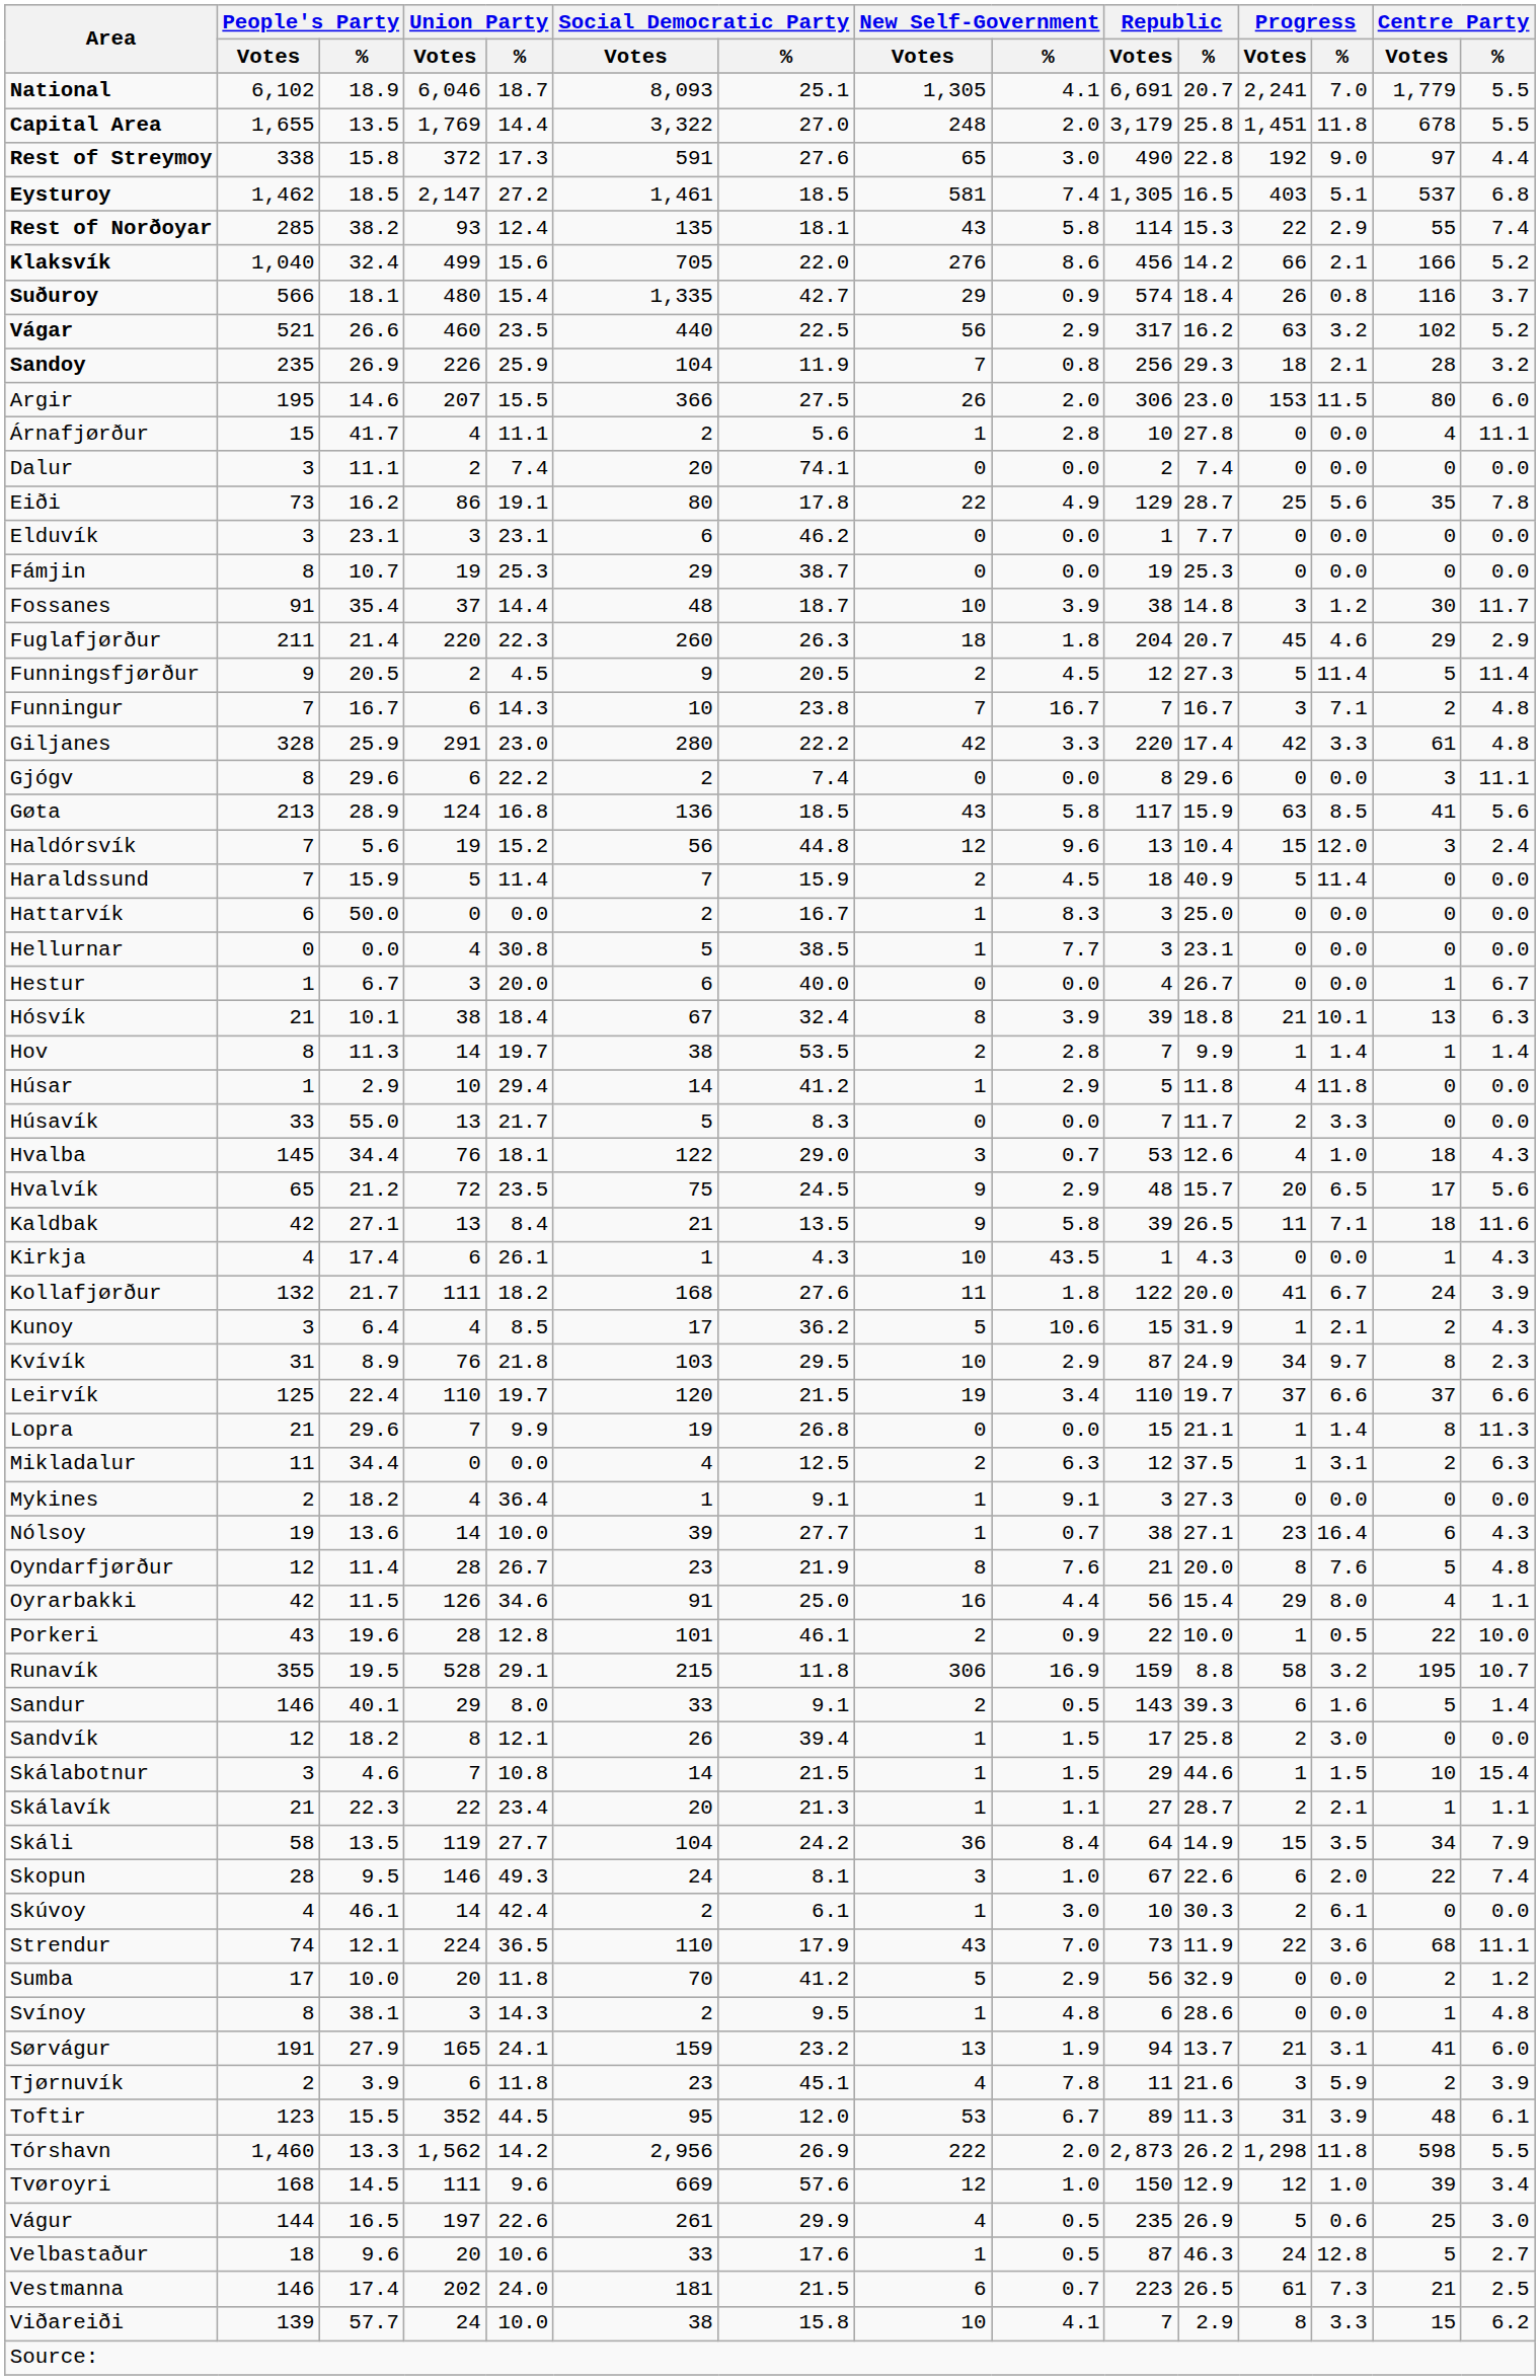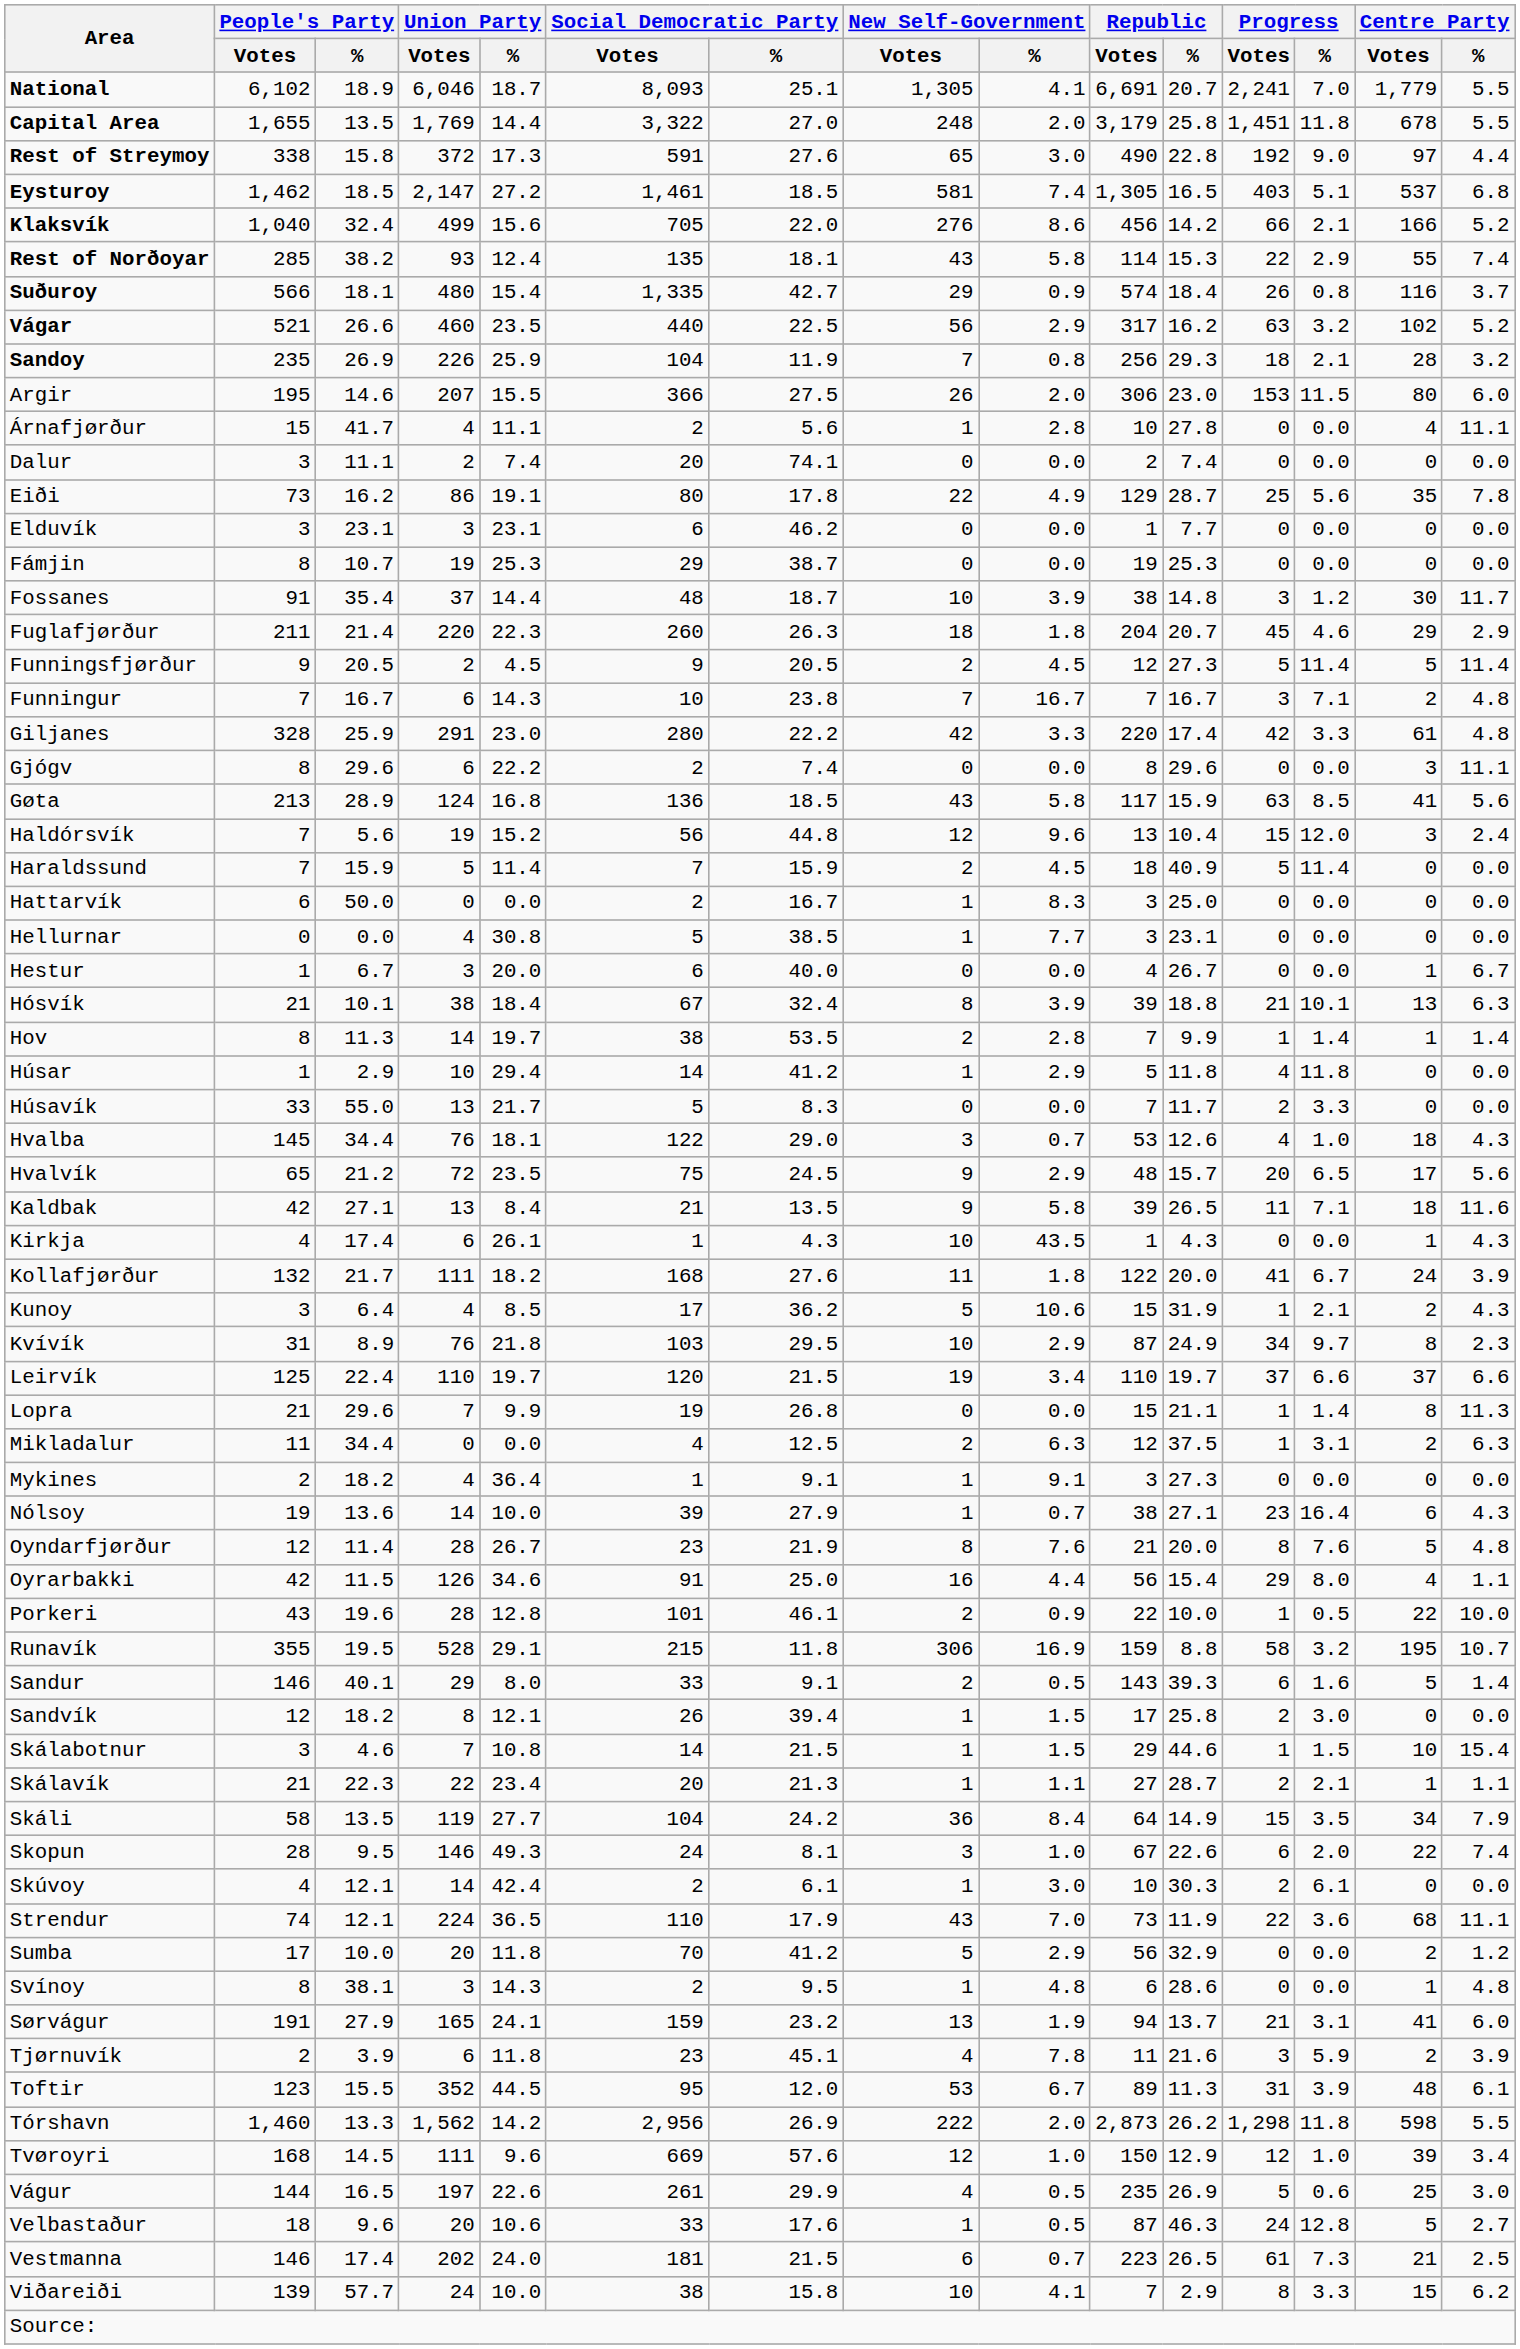rows swapped: Klaksvík <-> Rest of Norðoyar
Nólsoy | Social Democratic Party / %: 27.7 -> 27.9
Skúvoy | People's Party / %: 46.1 -> 12.1
